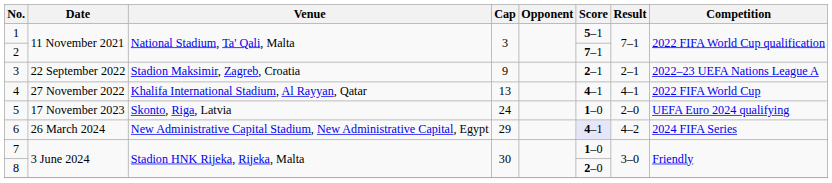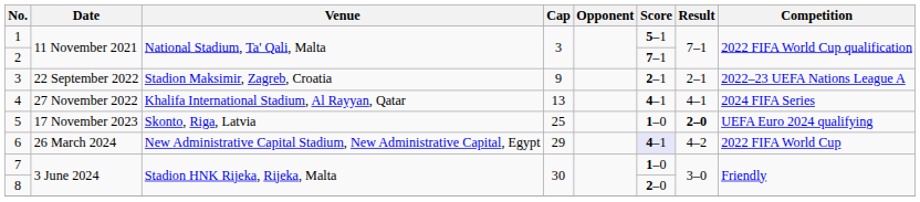4 | Competition: 2022 FIFA World Cup -> 2024 FIFA Series
5 | Cap: 24 -> 25
5 | Result: normal -> bold
6 | Competition: 2024 FIFA Series -> 2022 FIFA World Cup
